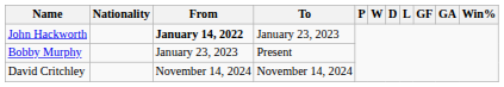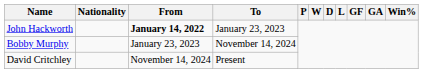Bobby Murphy | To: Present -> November 14, 2024
David Critchley | To: November 14, 2024 -> Present
